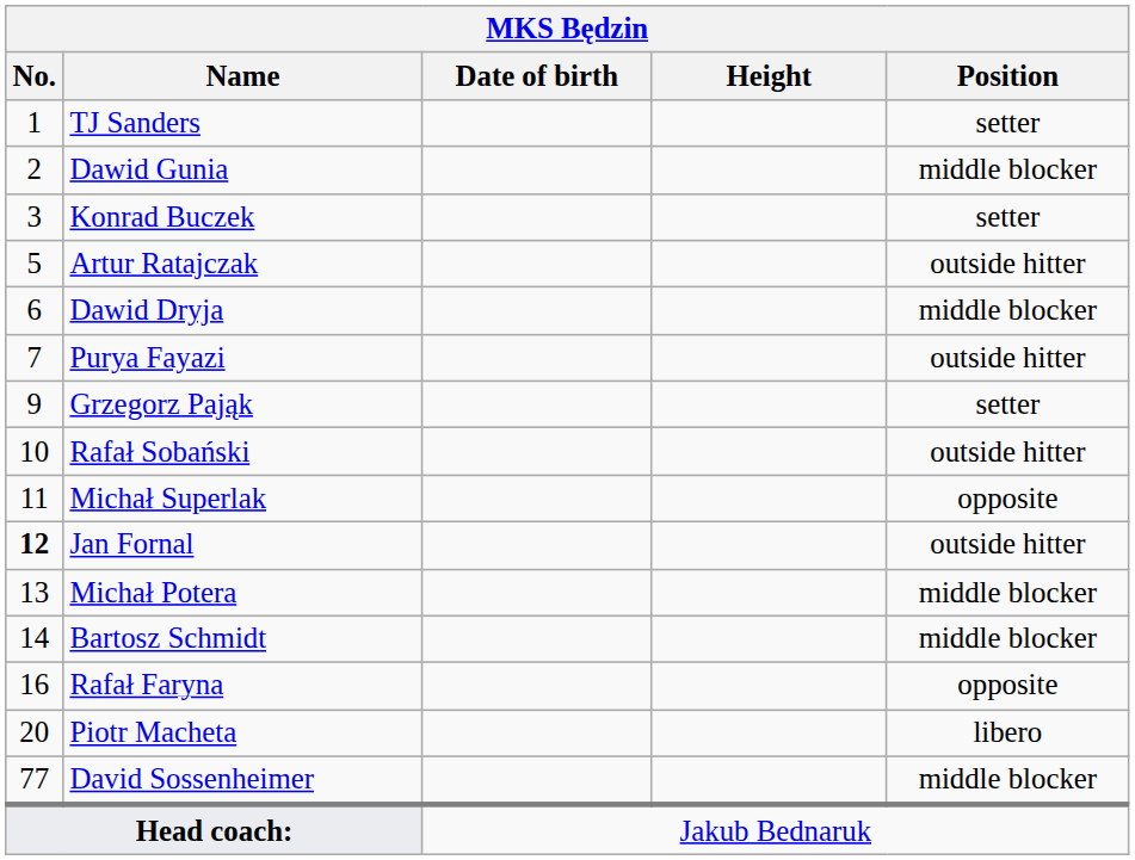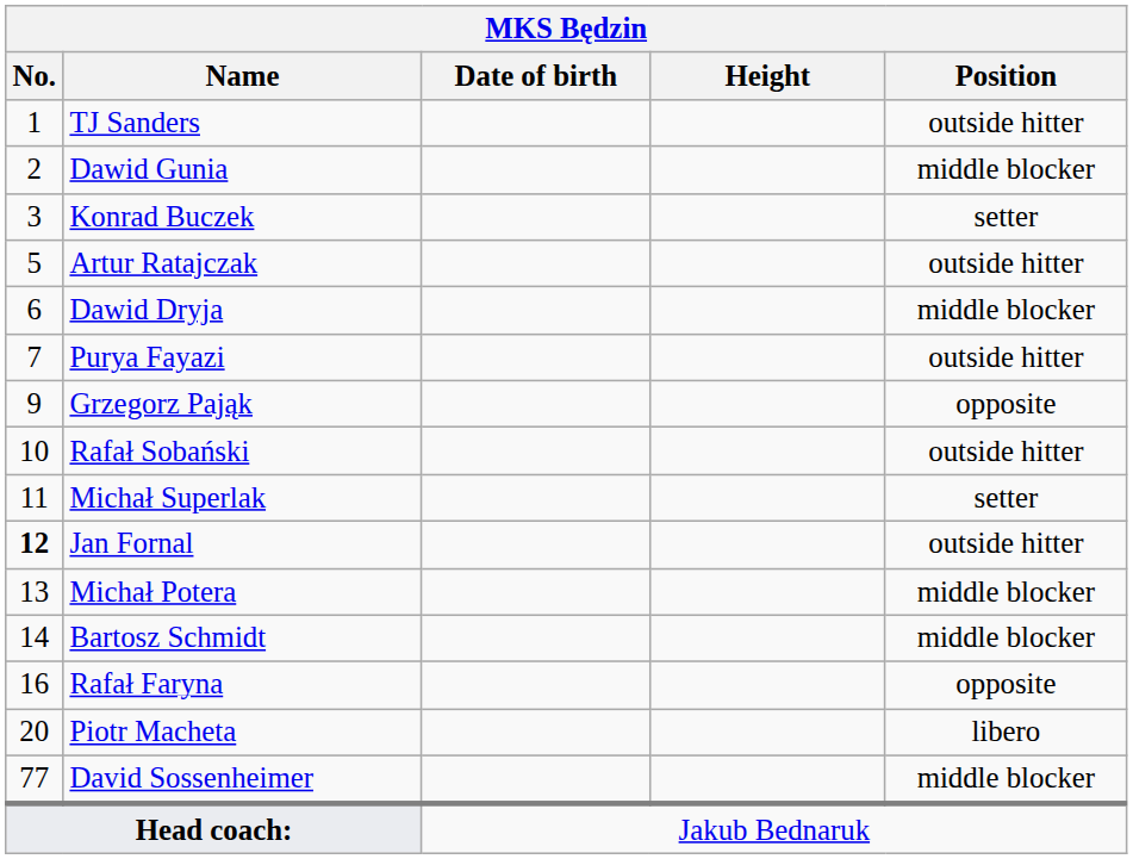TJ Sanders | Position: setter -> outside hitter
Grzegorz Pająk | Position: setter -> opposite
Michał Superlak | Position: opposite -> setter
